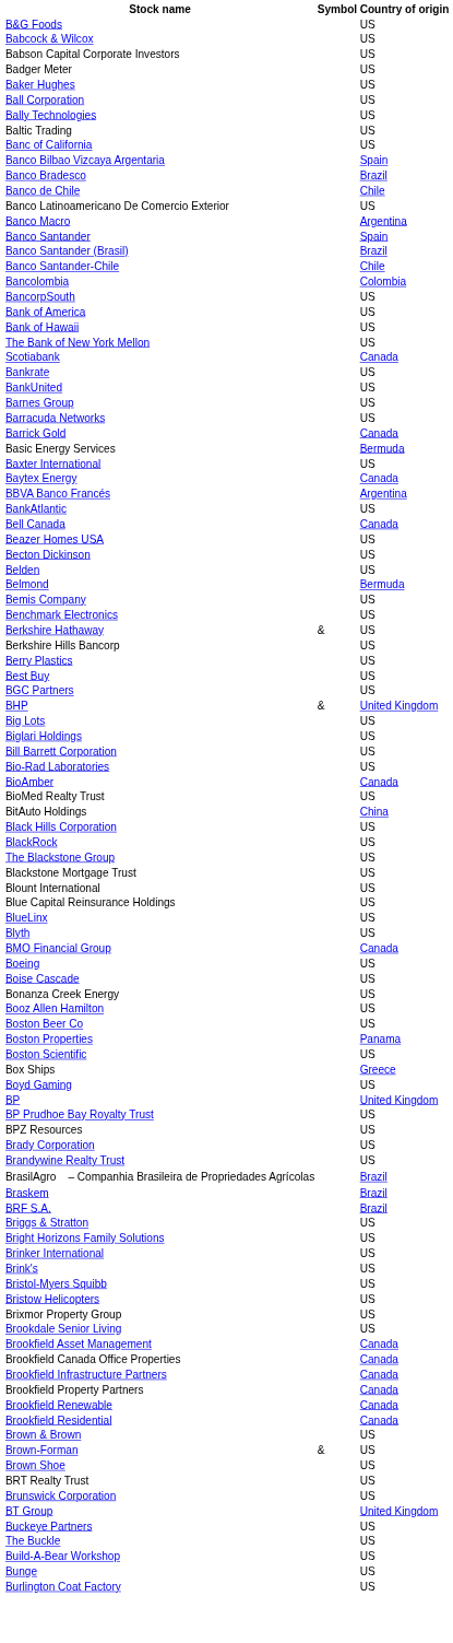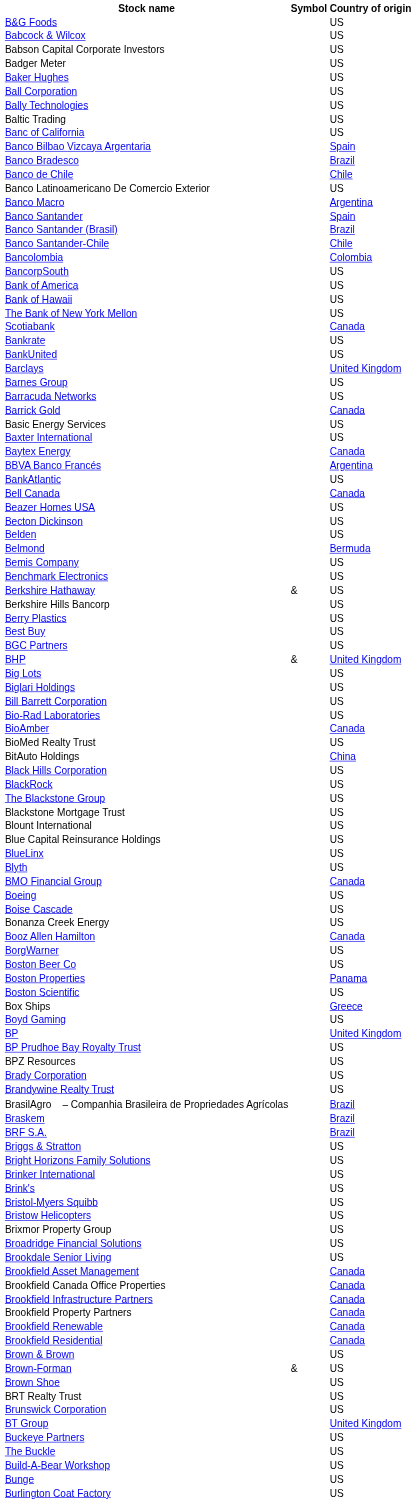+ row: Barclays | United Kingdom
Basic Energy Services | Country of origin: Bermuda -> US
Booz Allen Hamilton | Country of origin: US -> Canada
+ row: BorgWarner | US
+ row: Broadridge Financial Solutions | US
